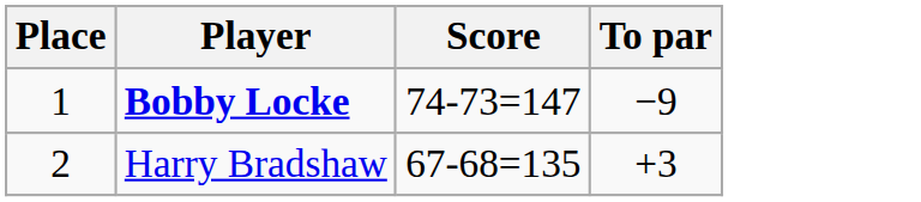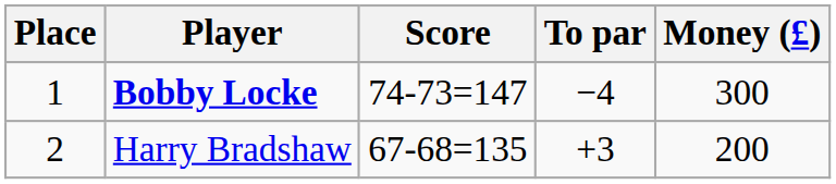+ column: Money (£) | 300 | 200
Bobby Locke | To par: −9 -> −4
